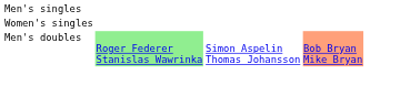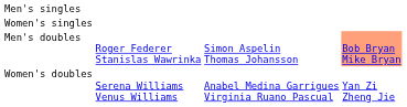Men's doubles | column 2: lightgreen background -> no background
+ row: Women's doubles | Serena Williams Venus Williams | Anabel Medina Garrigues Virginia Ruano Pascual | Yan Zi Zheng Jie
